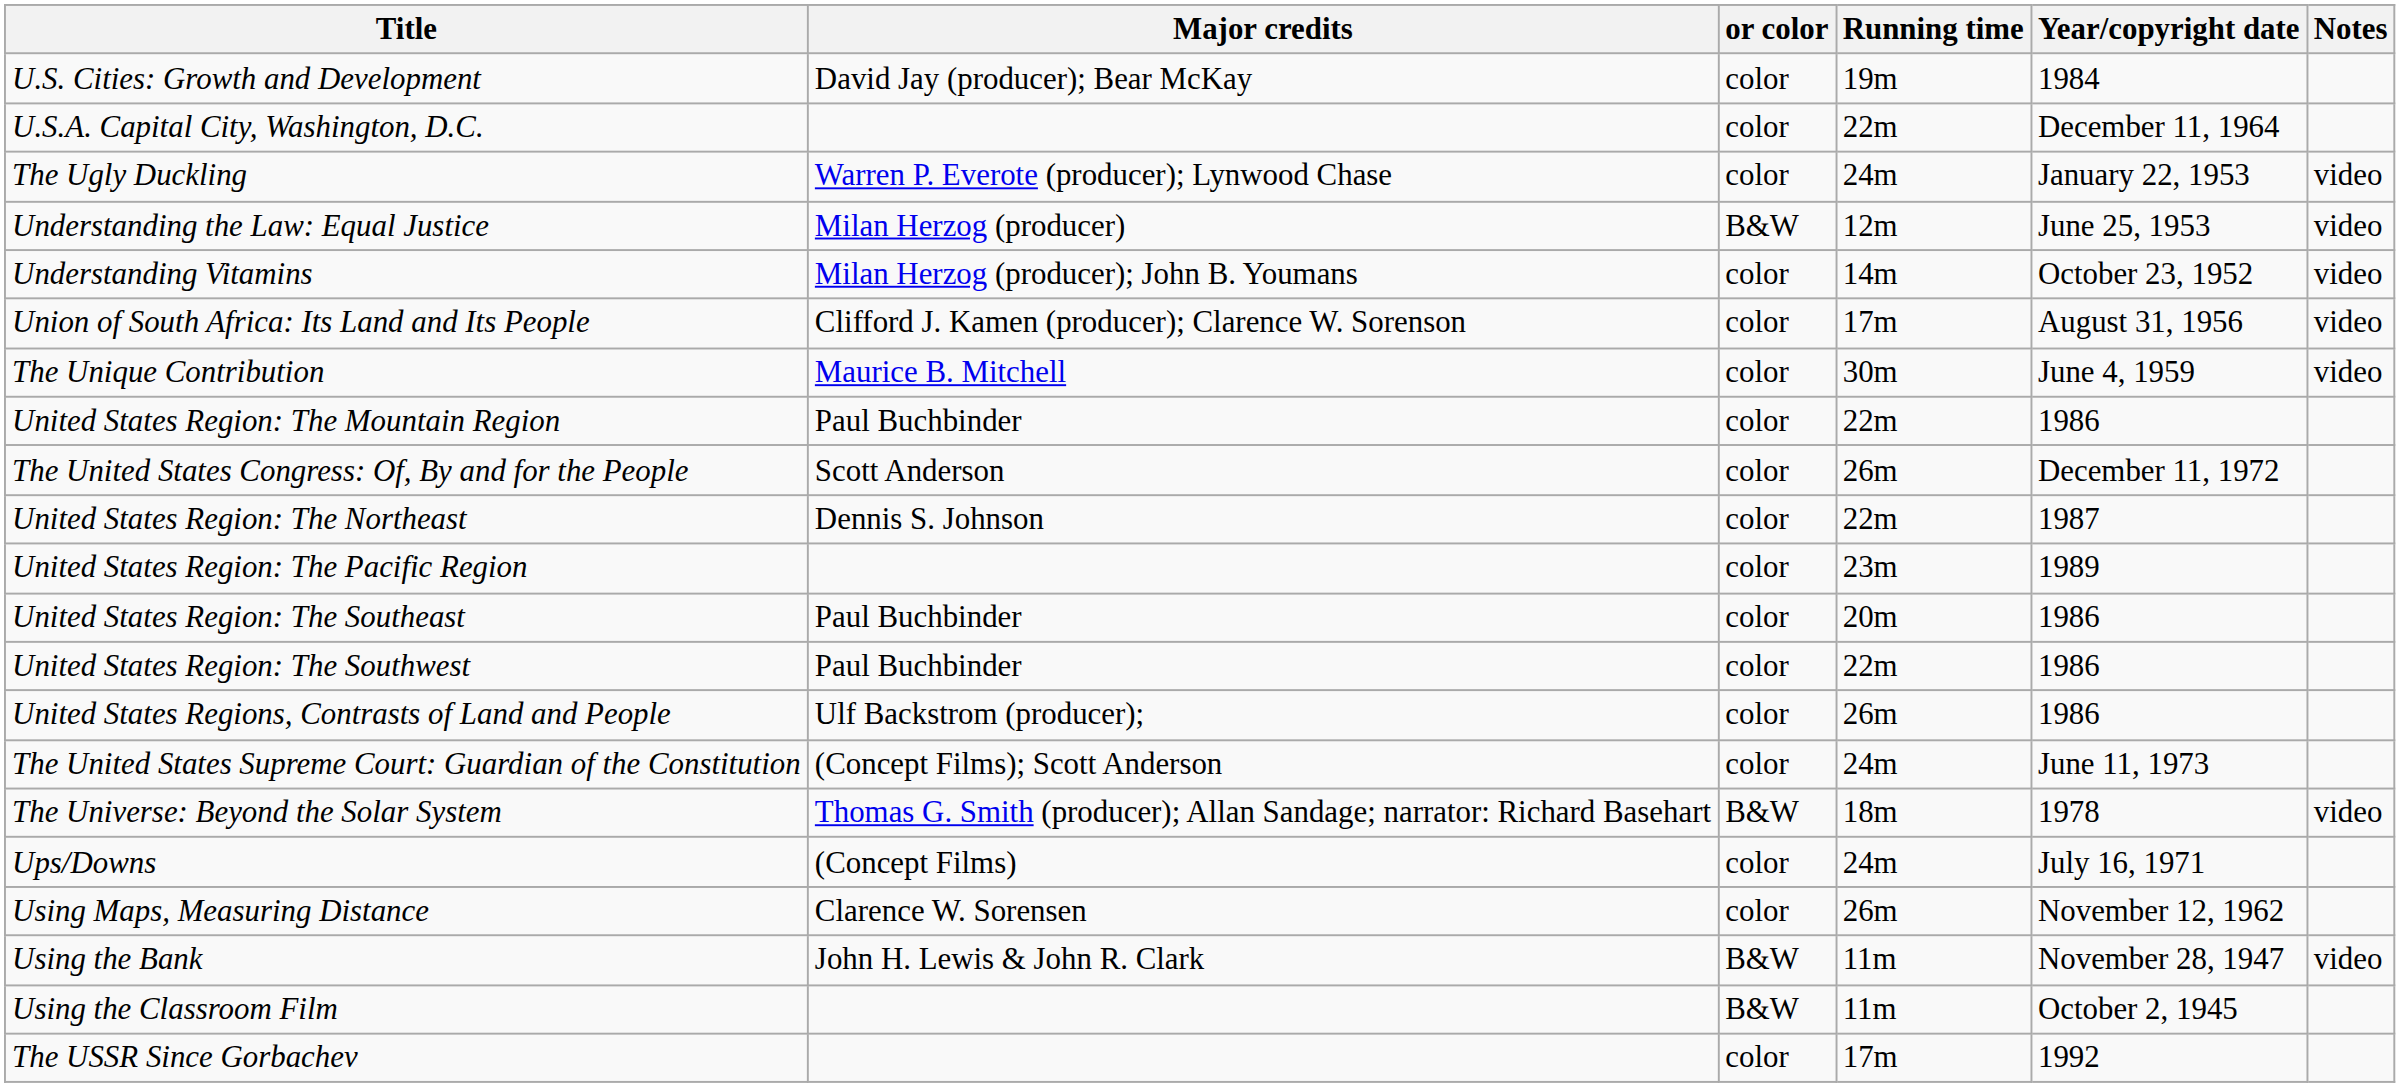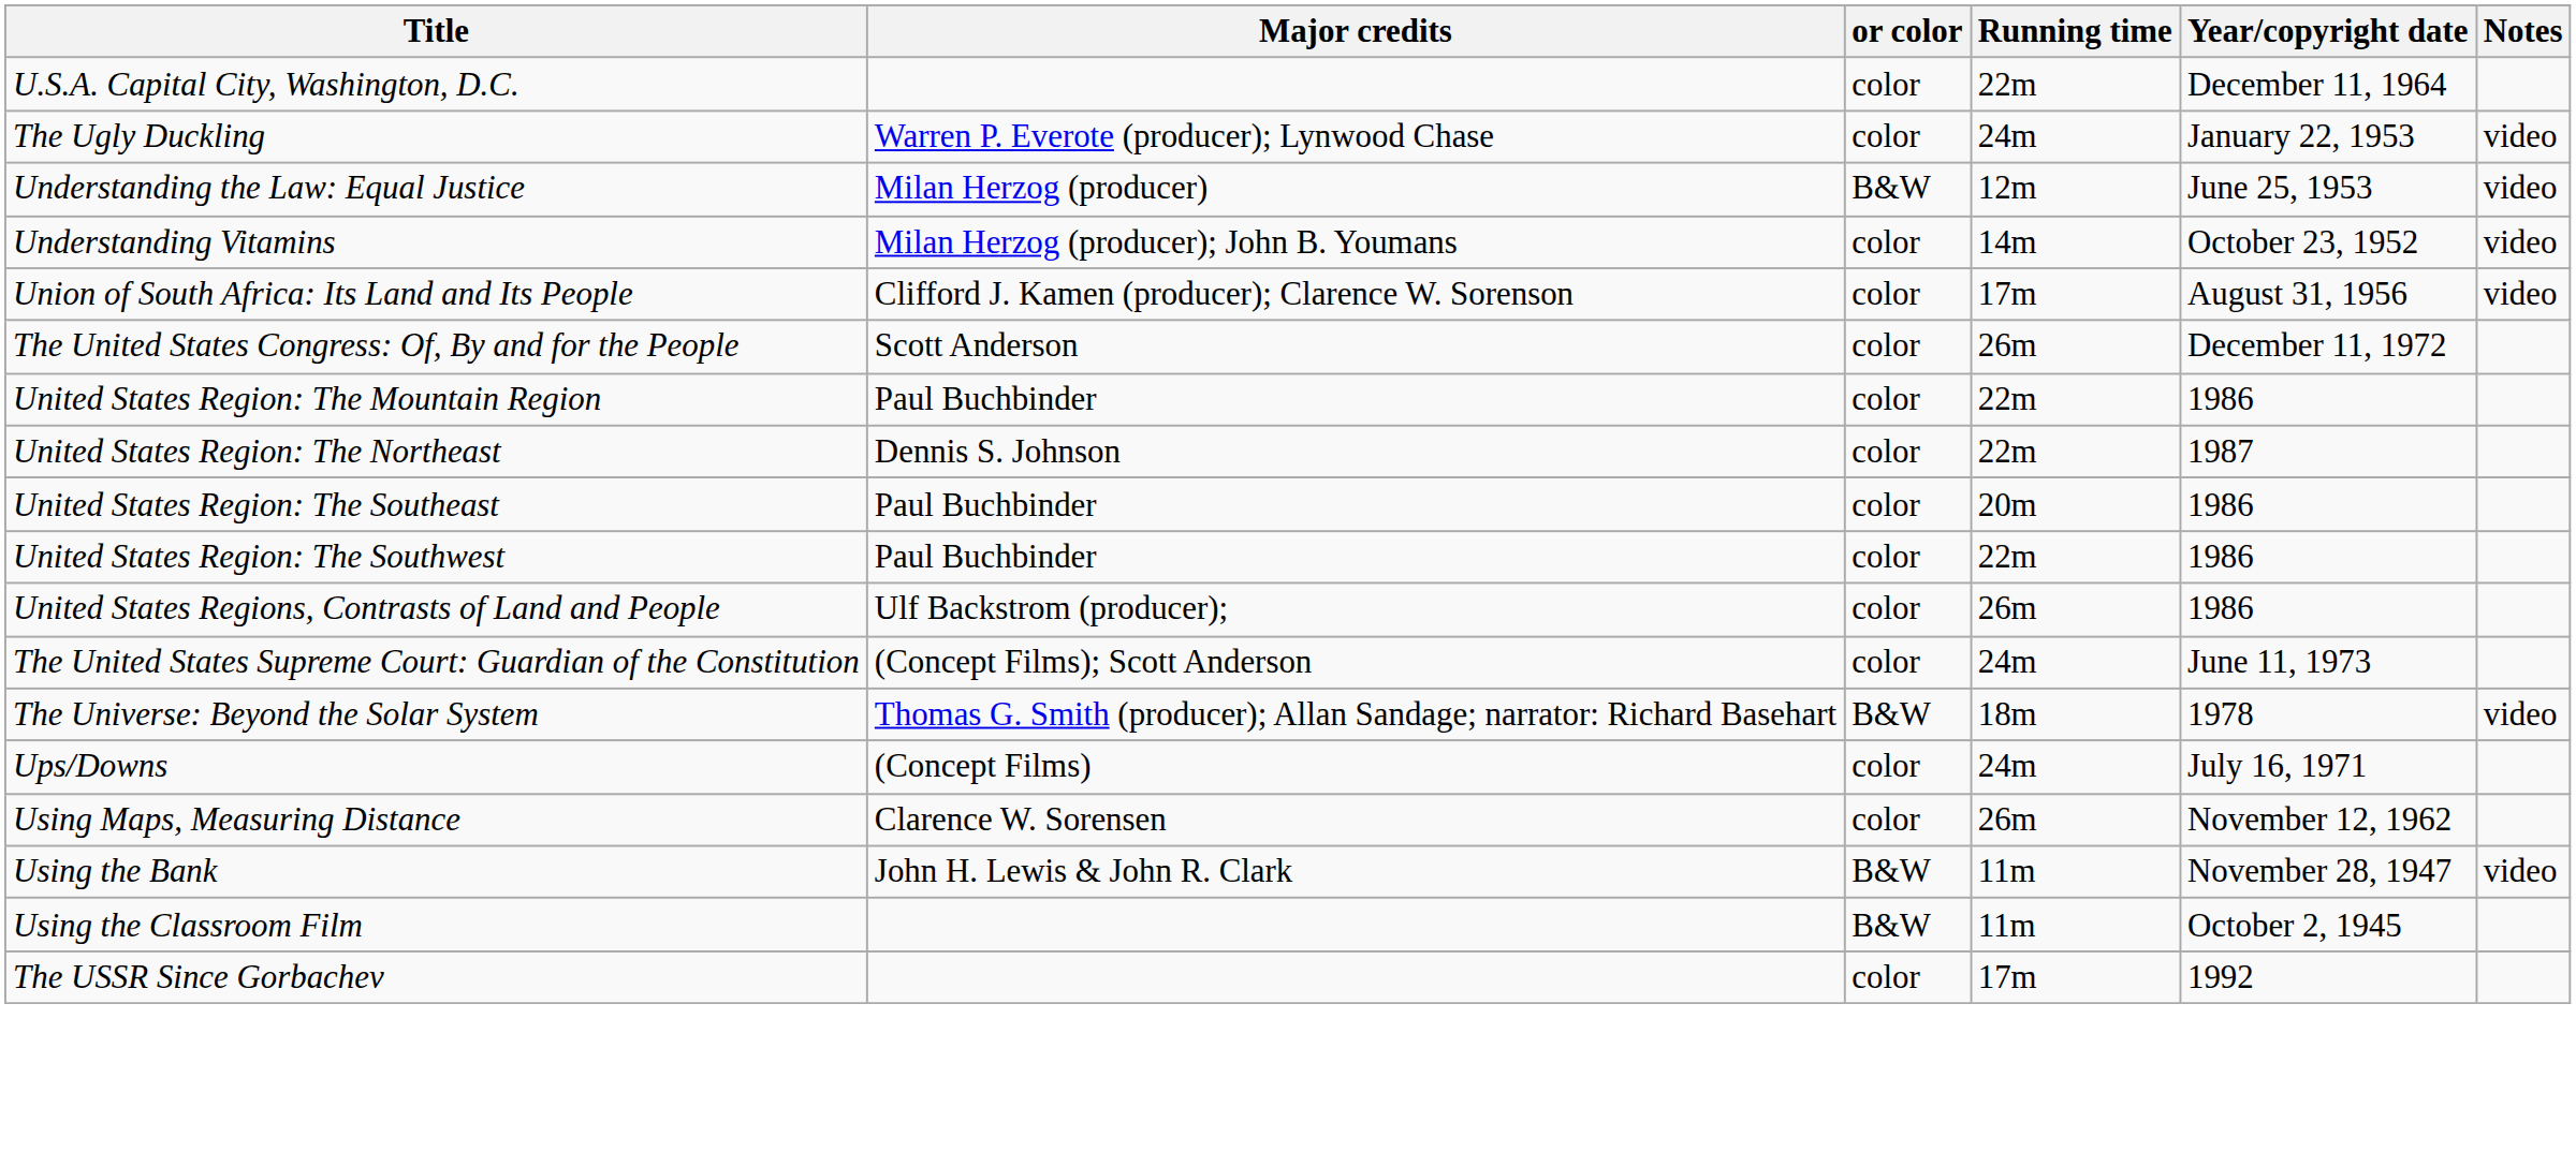- row: U.S. Cities: Growth and Development | David Jay (producer); Bear McKay | color | 19m | 1984
- row: The Unique Contribution | Maurice B. Mitchell | color | 30m | June 4, 1959 | video
rows swapped: The United States Congress: Of, By and for the People <-> United States Region: The Mountain Region
- row: United States Region: The Pacific Region | color | 23m | 1989
